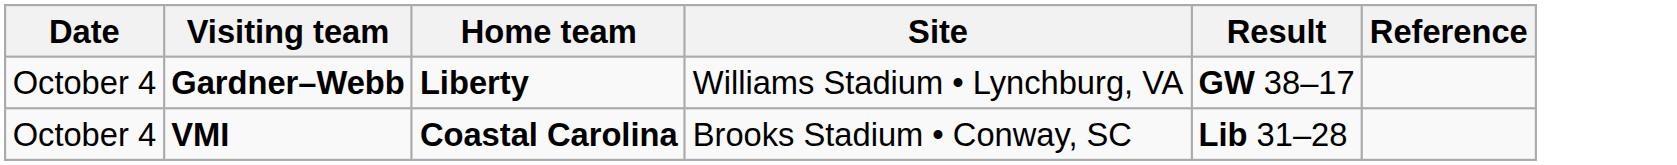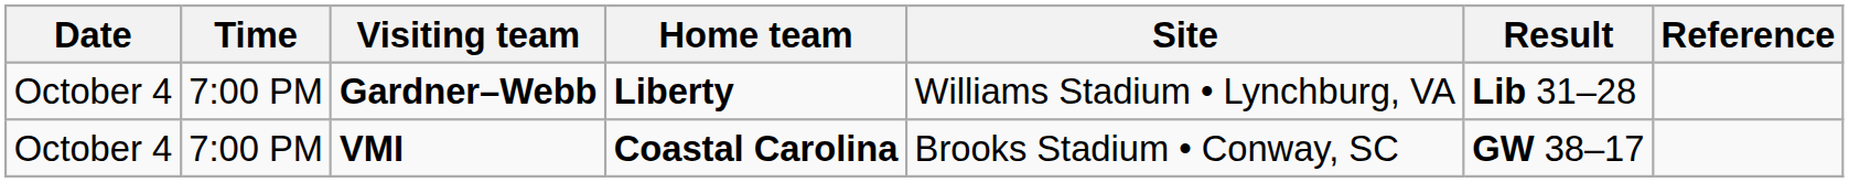+ column: Time | 7:00 PM | 7:00 PM
Gardner–Webb | Result: GW 38–17 -> Lib 31–28
VMI | Result: Lib 31–28 -> GW 38–17
